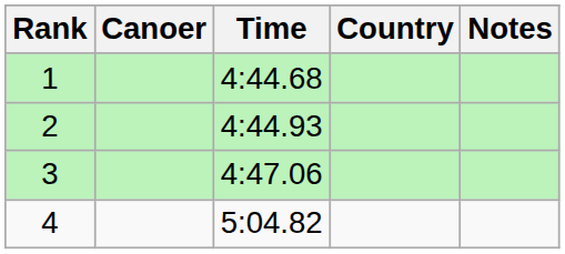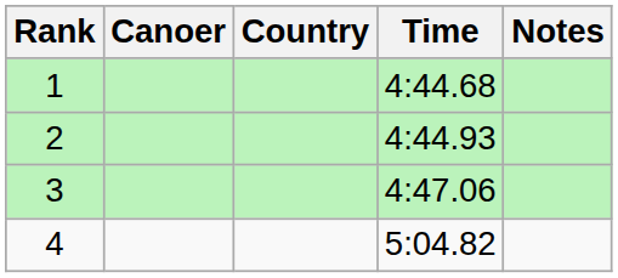columns swapped: Country <-> Time
